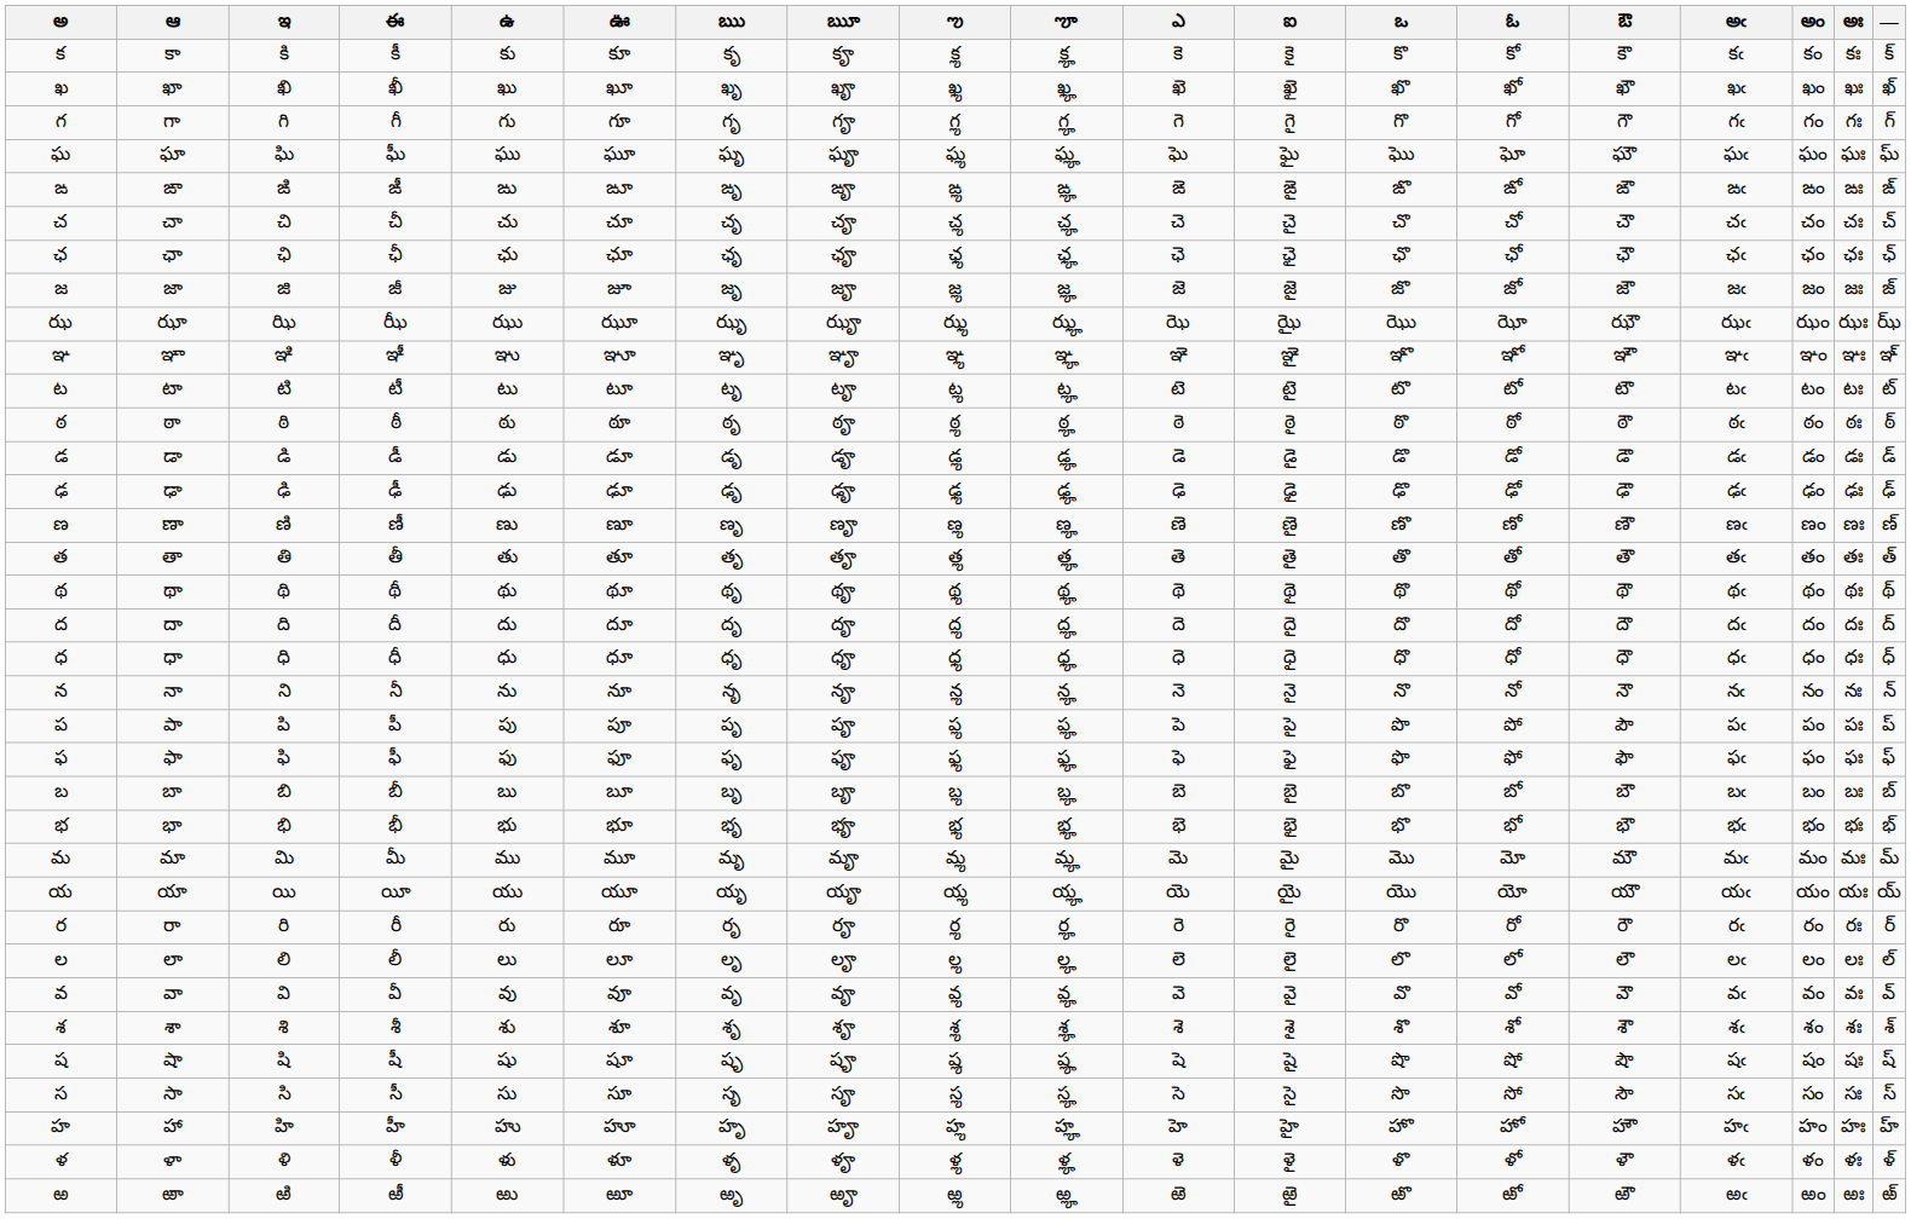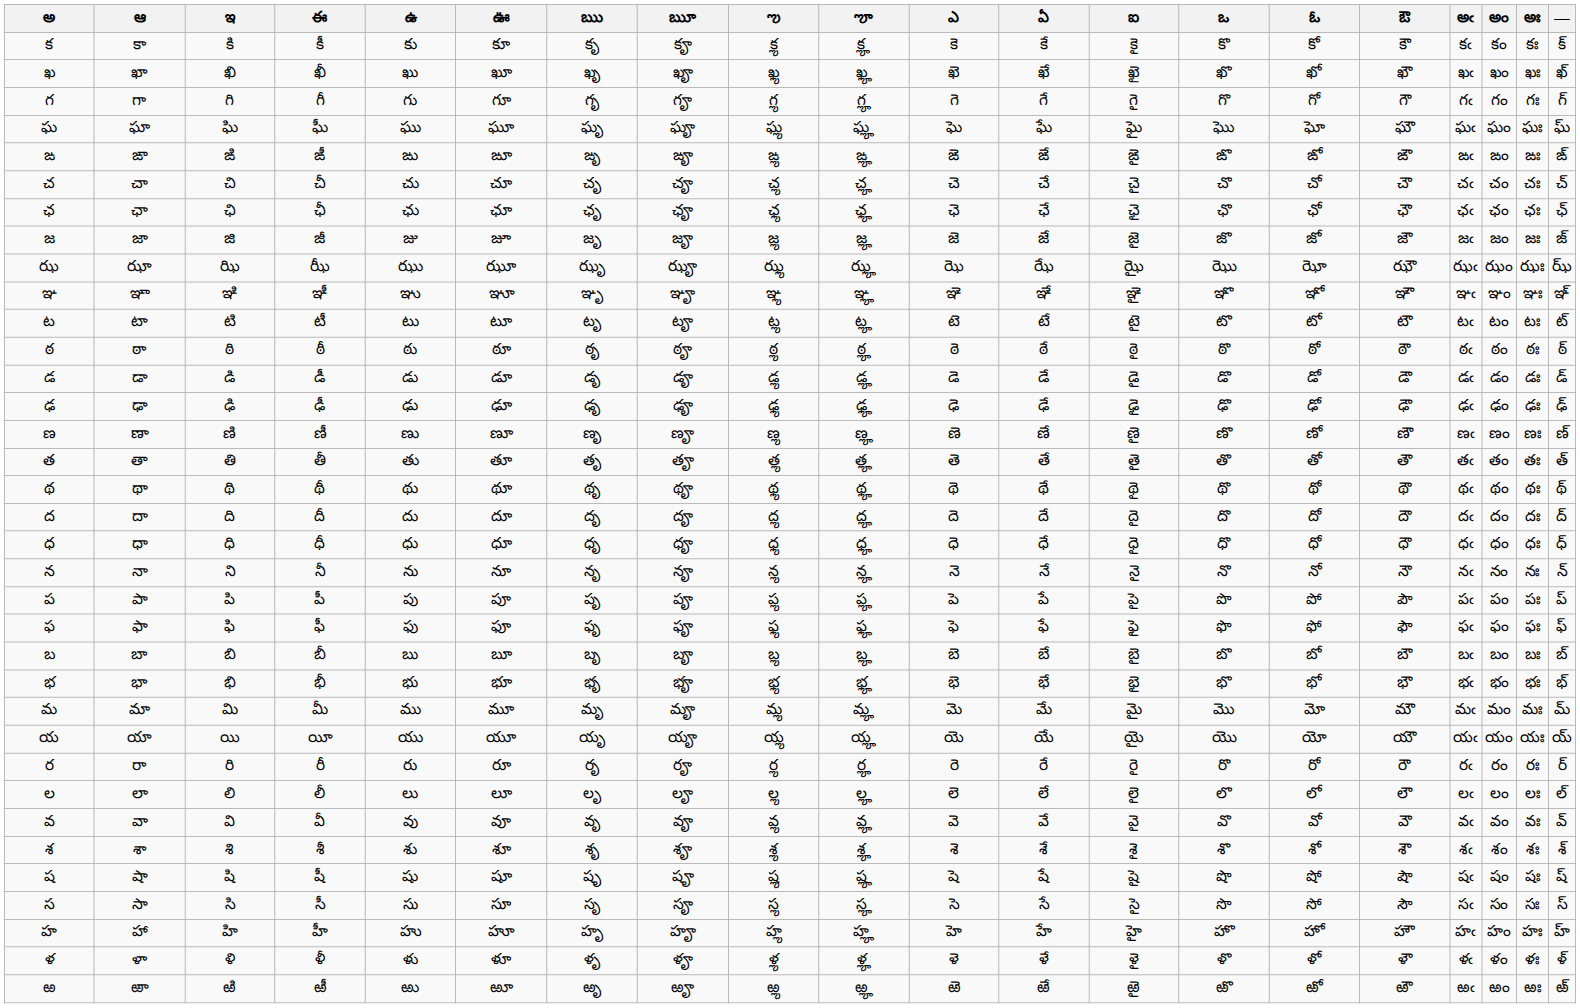+ column: ఏ | కే | ఖే | గే | ఘే | ఙే | చే | ఛే | జే | ఝే | ఞే | టే | ఠే | డే | ఢే | ణే | తే | థే | దే | ధే | నే | పే | ఫే | బే | భే | మే | యే | రే | లే | వే | శే | షే | సే | హే | ళే | ఱే
